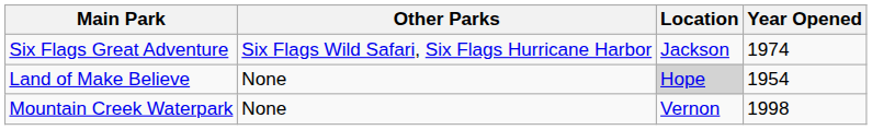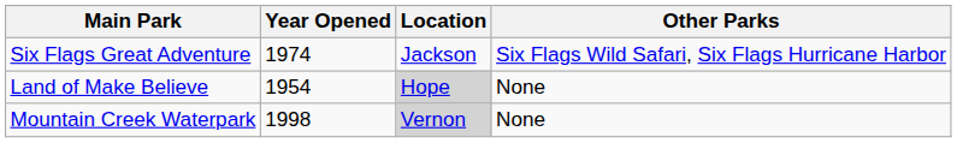columns swapped: Other Parks <-> Year Opened
Mountain Creek Waterpark | Location: no background -> lightgrey background
